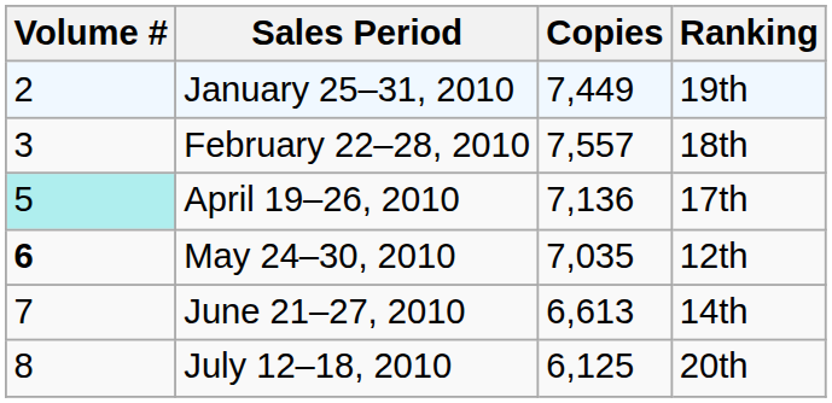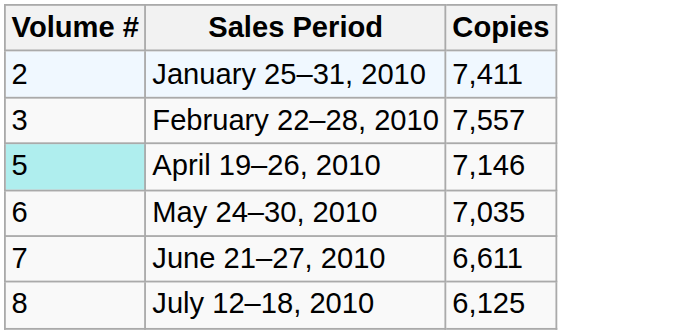- column: Ranking | 19th | 18th | 17th | 12th | 14th | 20th
January 25–31, 2010 | Copies: 7,449 -> 7,411
April 19–26, 2010 | Copies: 7,136 -> 7,146
May 24–30, 2010 | Volume #: bold -> normal
June 21–27, 2010 | Copies: 6,613 -> 6,611
